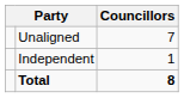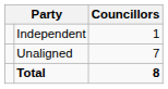rows swapped: Unaligned <-> Independent
